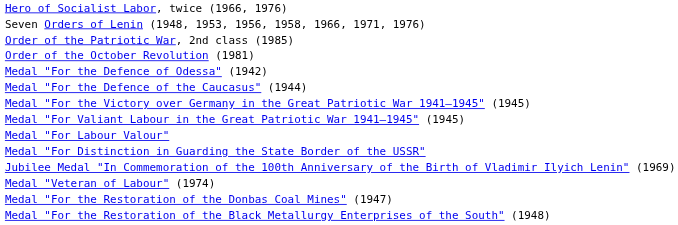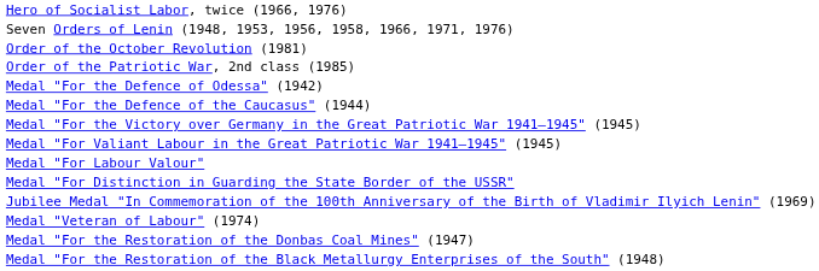rows swapped: Order of the October Revolution (1981) <-> Order of the Patriotic War, 2nd class (1985)
